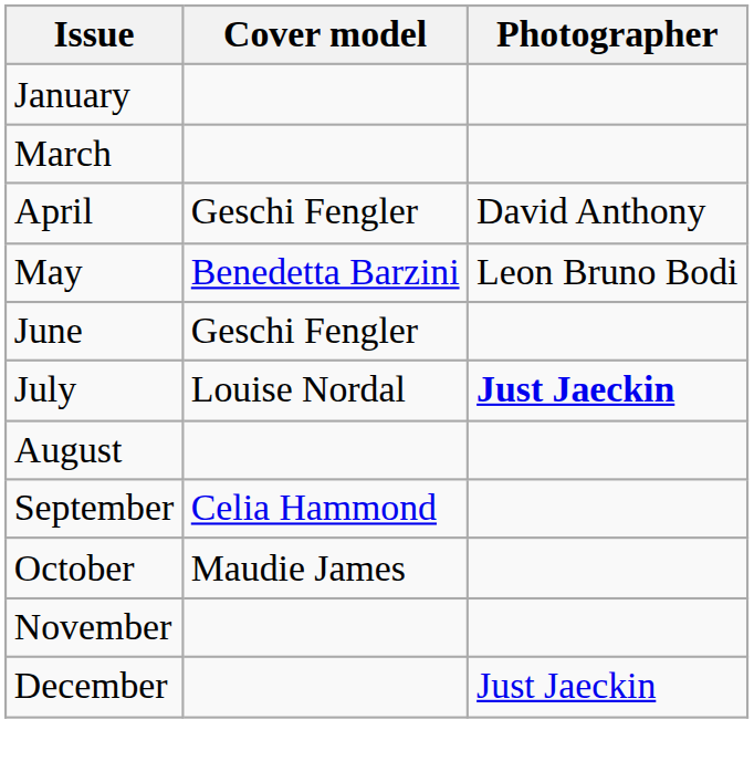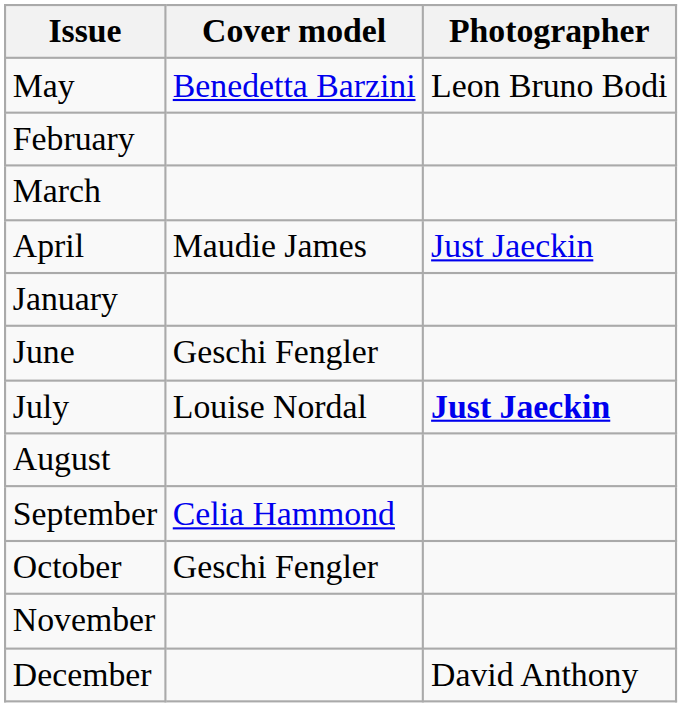rows swapped: January <-> May
+ row: February
April | Cover model: Geschi Fengler -> Maudie James
April | Photographer: David Anthony -> Just Jaeckin
October | Cover model: Maudie James -> Geschi Fengler
December | Photographer: Just Jaeckin -> David Anthony
